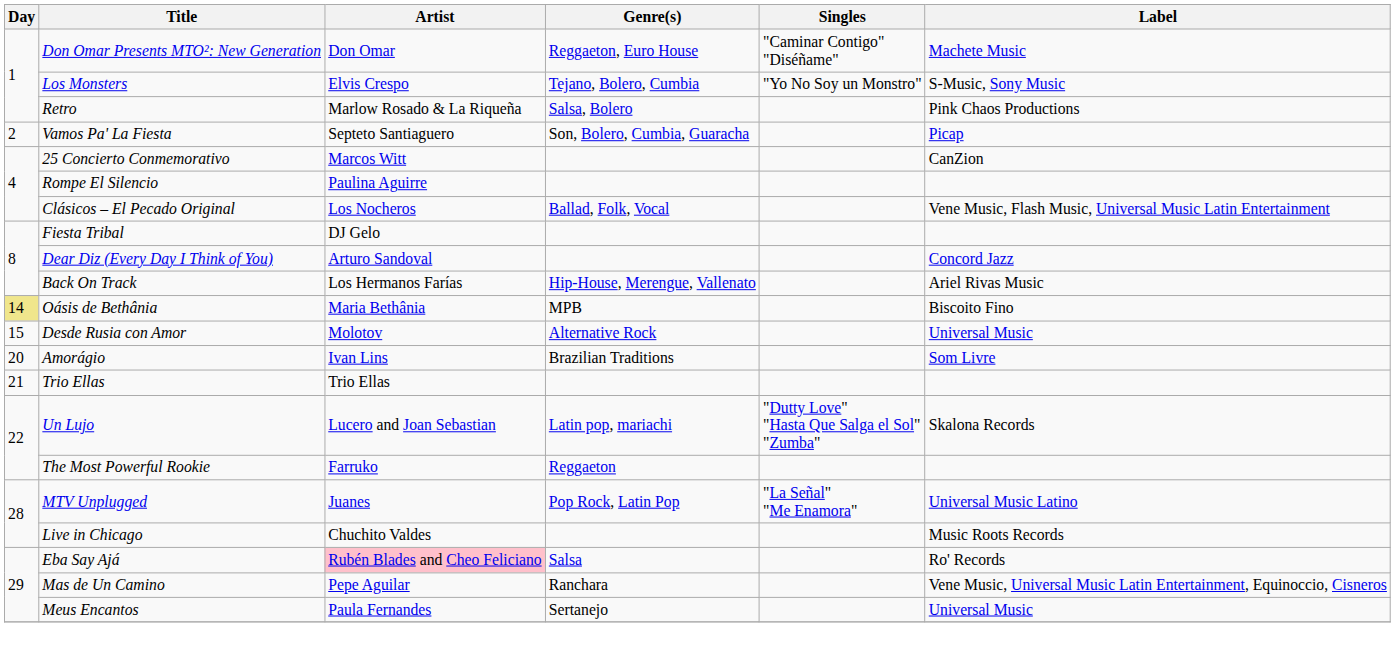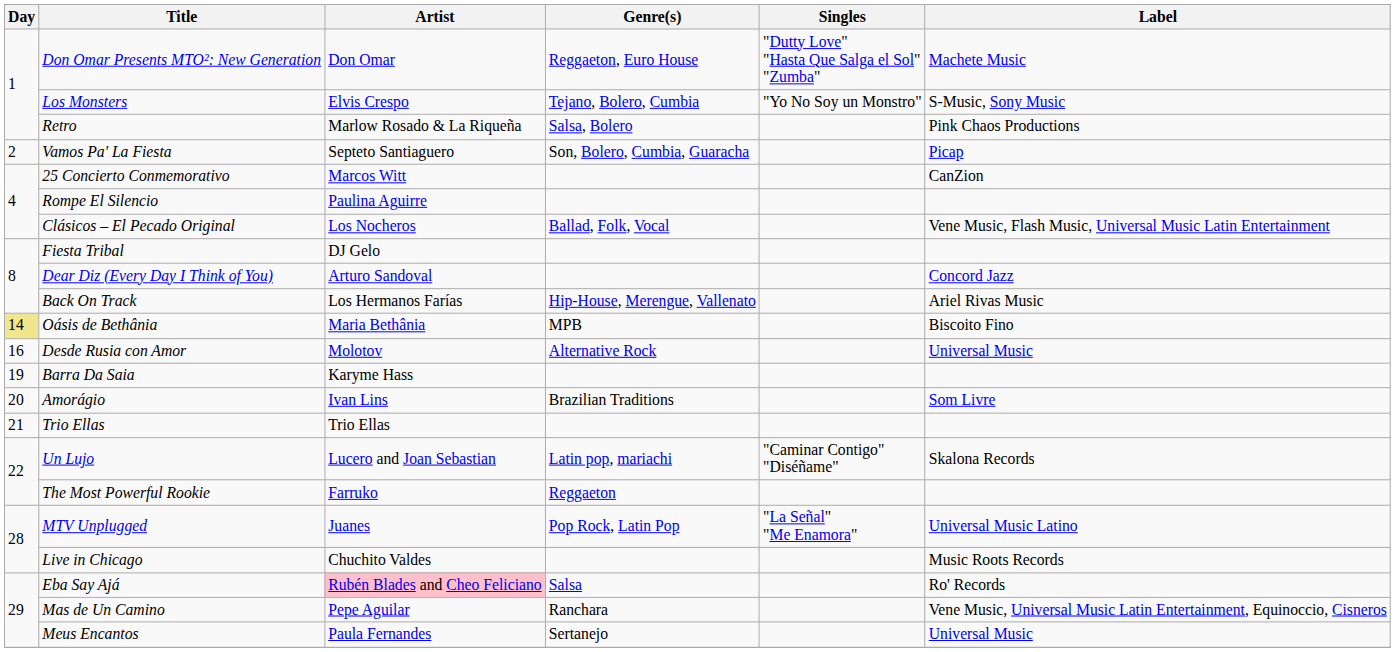Don Omar Presents MTO²: New Generation | Singles: "Caminar Contigo" "Diséñame" -> "Dutty Love" "Hasta Que Salga el Sol" "Zumba"
Desde Rusia con Amor | Day: 15 -> 16
+ row: 19 | Barra Da Saia | Karyme Hass
Un Lujo | Singles: "Dutty Love" "Hasta Que Salga el Sol" "Zumba" -> "Caminar Contigo" "Diséñame"
